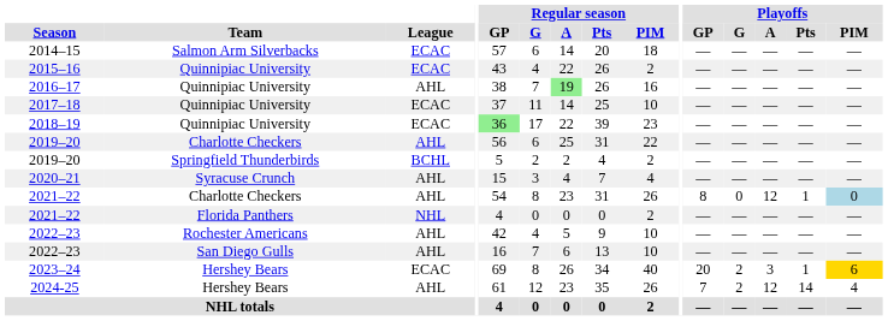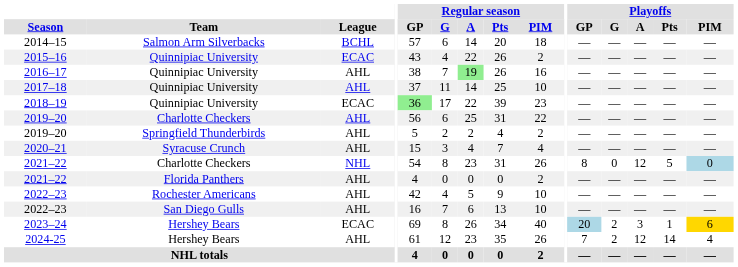2014–15 | League: ECAC -> BCHL
2017–18 | League: ECAC -> AHL
2019–20 / Springfield Thunderbirds | League: BCHL -> AHL
2021–22 / Charlotte Checkers | League: AHL -> NHL
2021–22 / Charlotte Checkers | Playoffs / Pts: 1 -> 5
2021–22 / Florida Panthers | League: NHL -> AHL
2023–24 | Playoffs / GP: no background -> lightblue background
